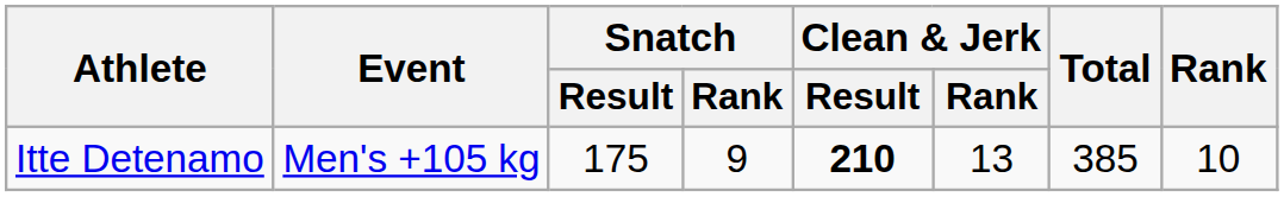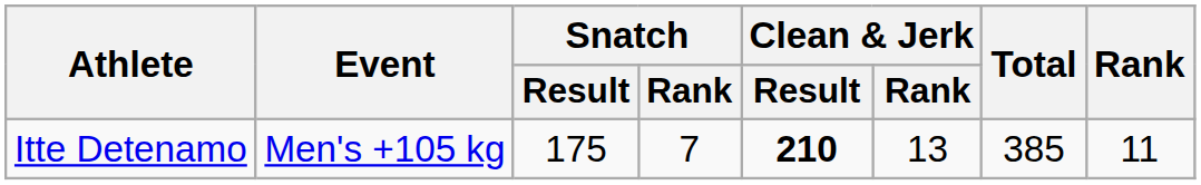Itte Detenamo | Snatch / Rank: 9 -> 7
Itte Detenamo | Rank: 10 -> 11
